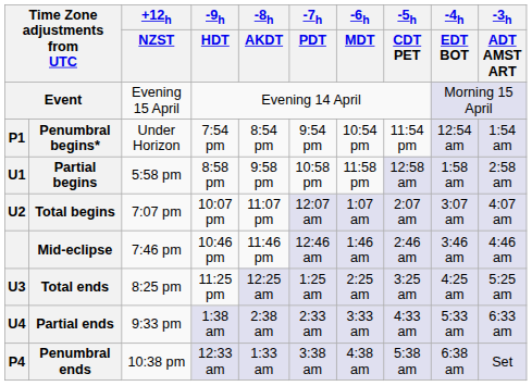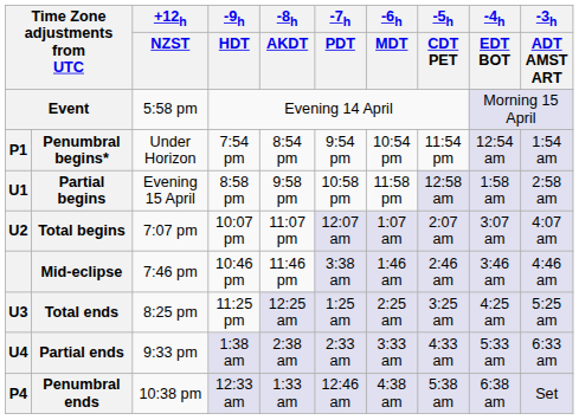Event | +12h / NZST: Evening 15 April -> 5:58 pm
Partial begins | +12h / NZST: 5:58 pm -> Evening 15 April
Mid-eclipse | -7h / PDT: 12:46 am -> 3:38 am
Penumbral ends | -7h / PDT: 3:38 am -> 12:46 am
